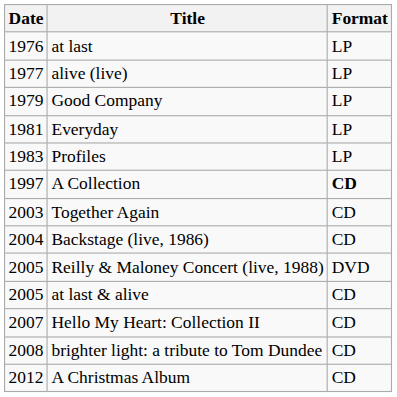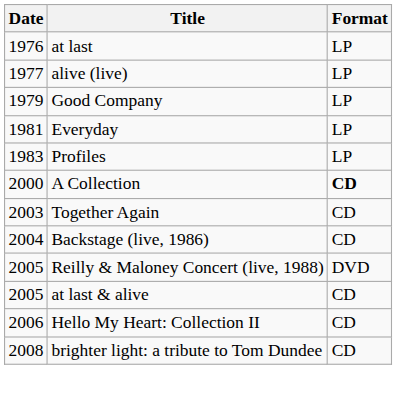A Collection | Date: 1997 -> 2000
Hello My Heart: Collection II | Date: 2007 -> 2006
- row: 2012 | A Christmas Album | CD
